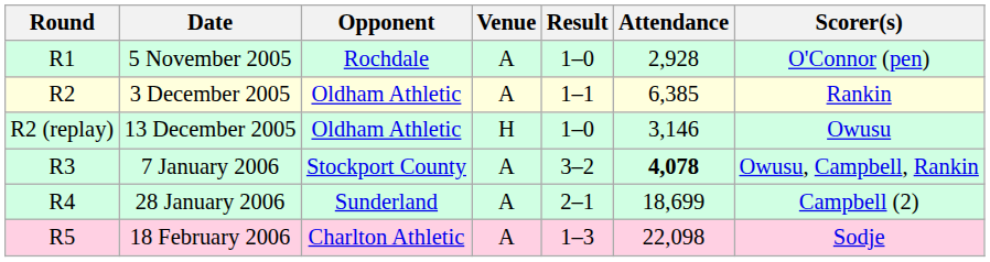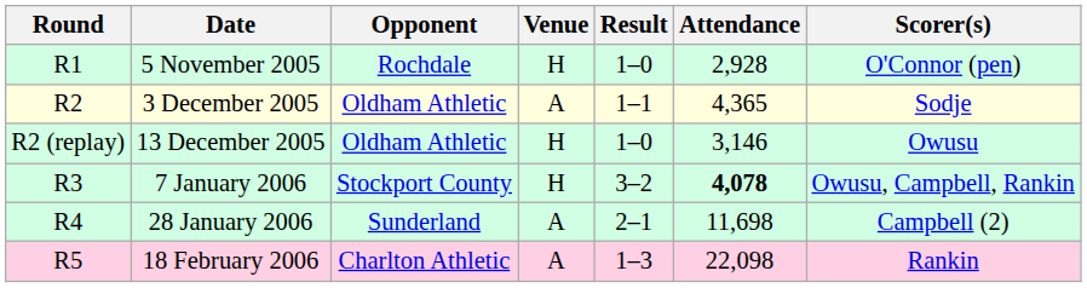5 November 2005 | Venue: A -> H
3 December 2005 | Attendance: 6,385 -> 4,365
3 December 2005 | Scorer(s): Rankin -> Sodje
7 January 2006 | Venue: A -> H
28 January 2006 | Attendance: 18,699 -> 11,698
18 February 2006 | Scorer(s): Sodje -> Rankin
